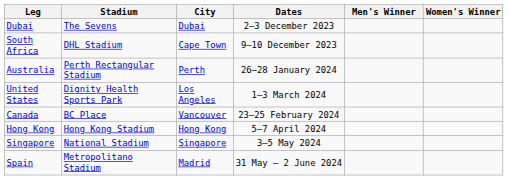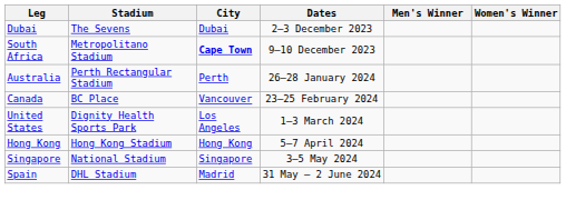South Africa | Stadium: DHL Stadium -> Metropolitano Stadium
South Africa | City: normal -> bold
rows swapped: Canada <-> United States
Spain | Stadium: Metropolitano Stadium -> DHL Stadium
